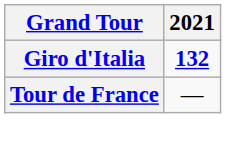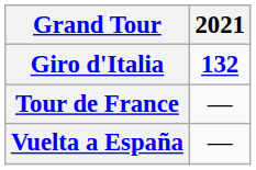+ row: Vuelta a España | —
